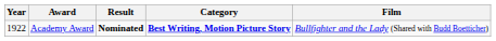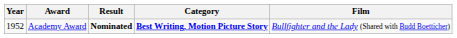Academy Award | Year: 1922 -> 1952
